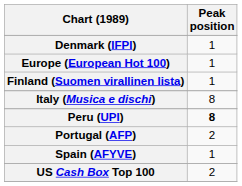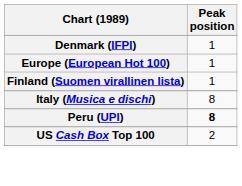- row: Portugal (AFP) | 2
- row: Spain (AFYVE) | 1
